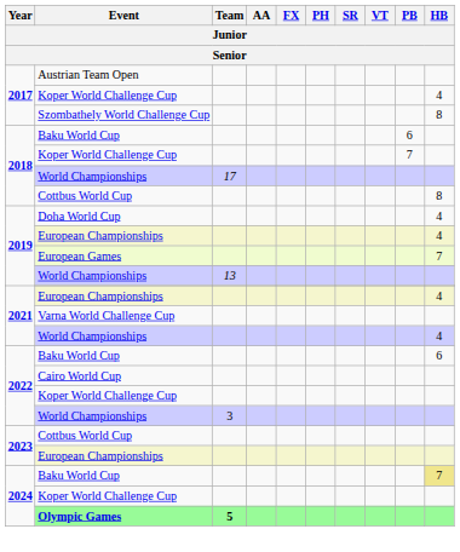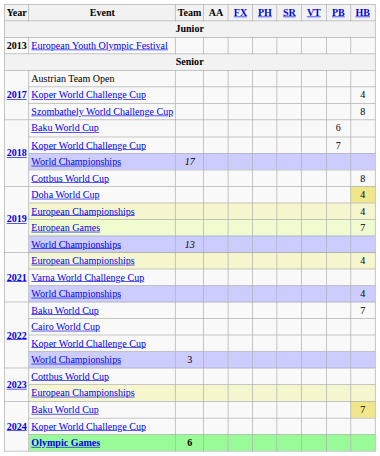+ row: 2013 | European Youth Olympic Festival
Doha World Cup | HB: no background -> khaki background
2022 / Baku World Cup | HB: 6 -> 7
Olympic Games | Team: 5 -> 6
